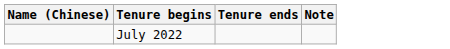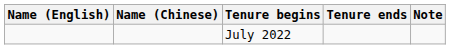+ column: Name (English)
